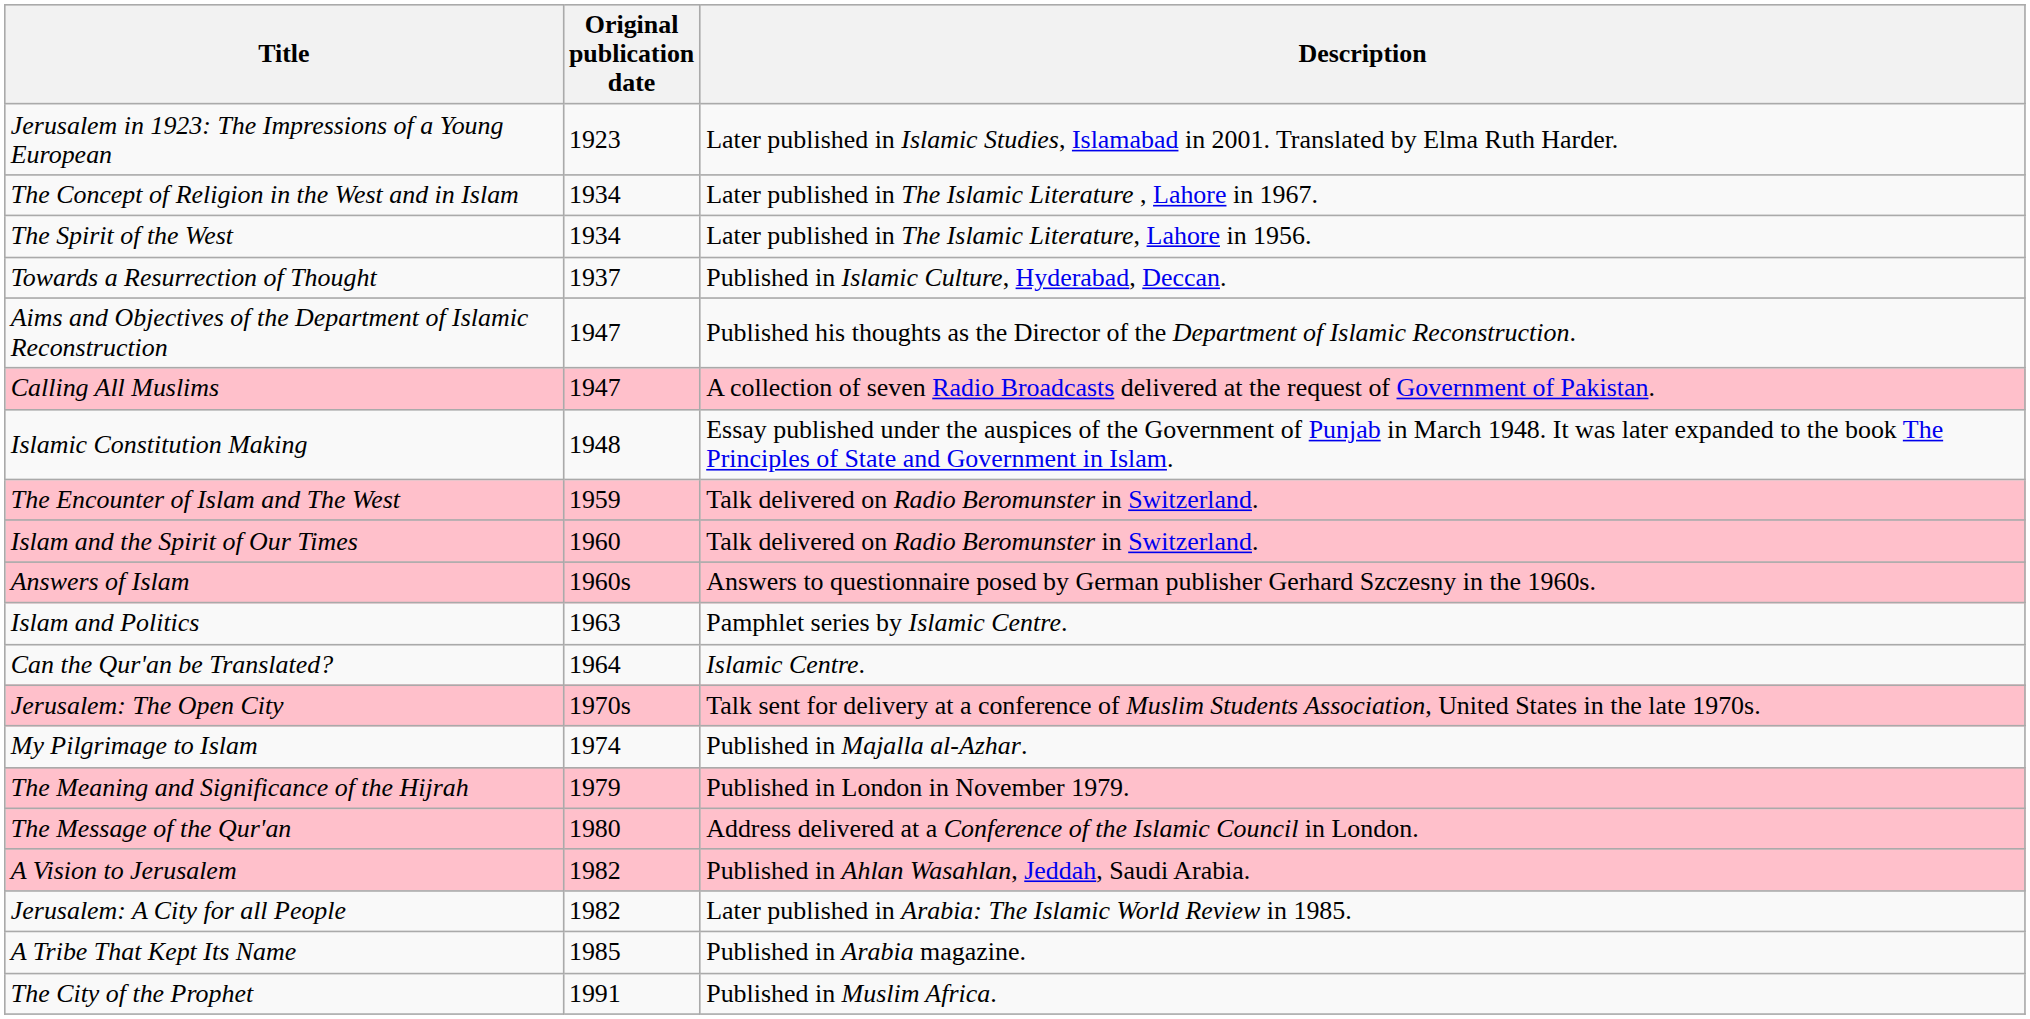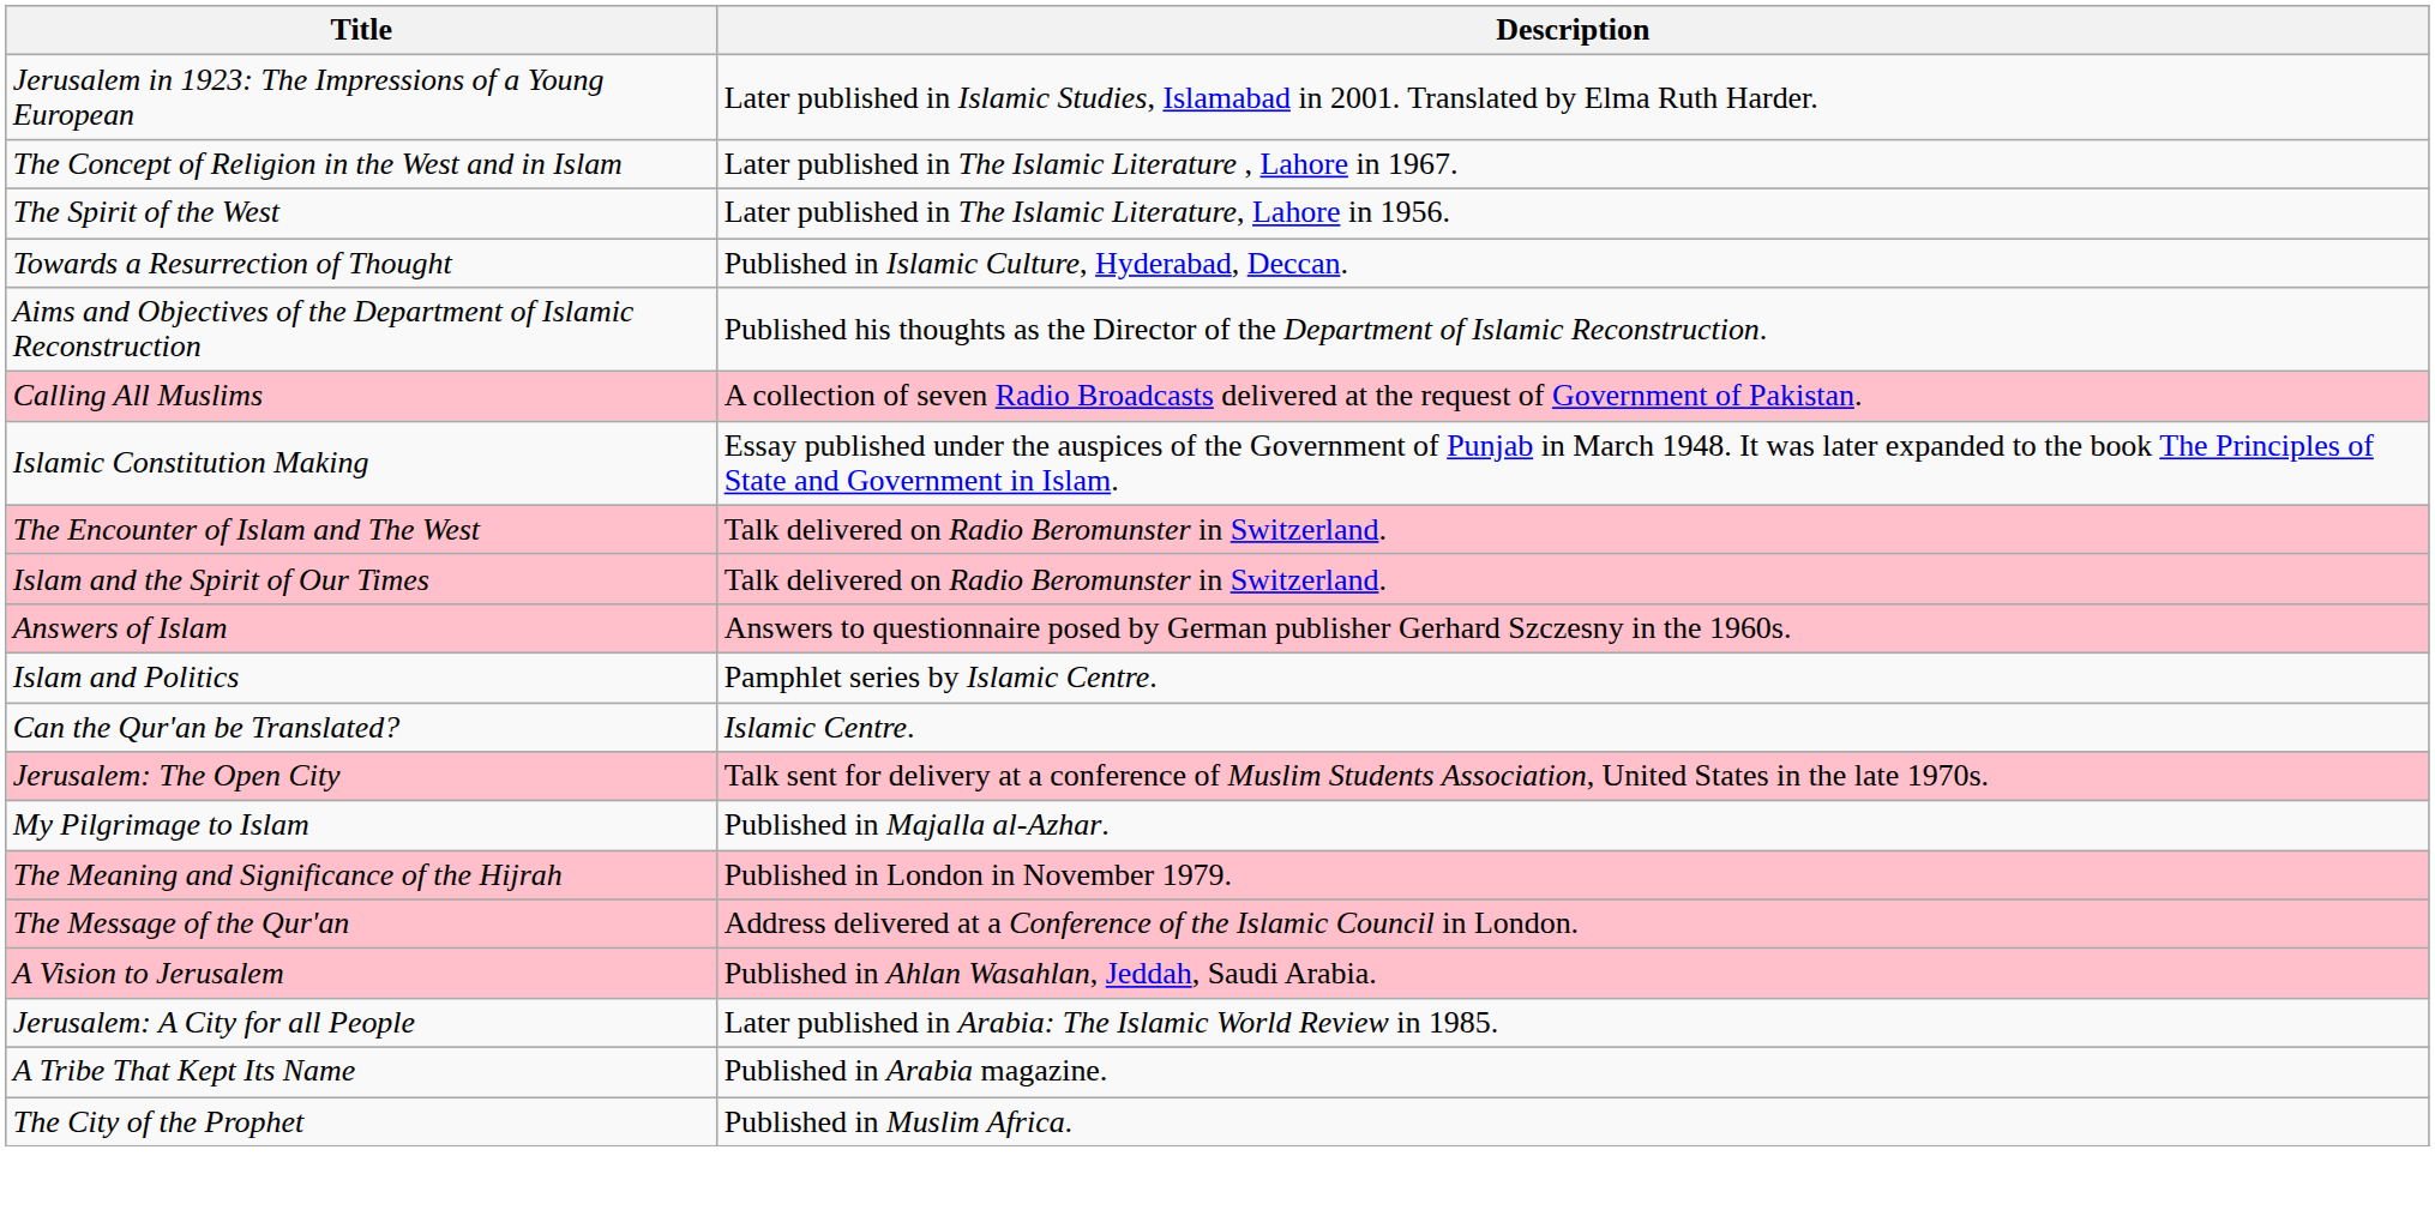- column: Original publication date | 1923 | 1934 | 1934 | 1937 | 1947 | 1947 | 1948 | 1959 | 1960 | 1960s | 1963 | 1964 | 1970s | 1974 | 1979 | 1980 | 1982 | 1982 | 1985 | 1991
